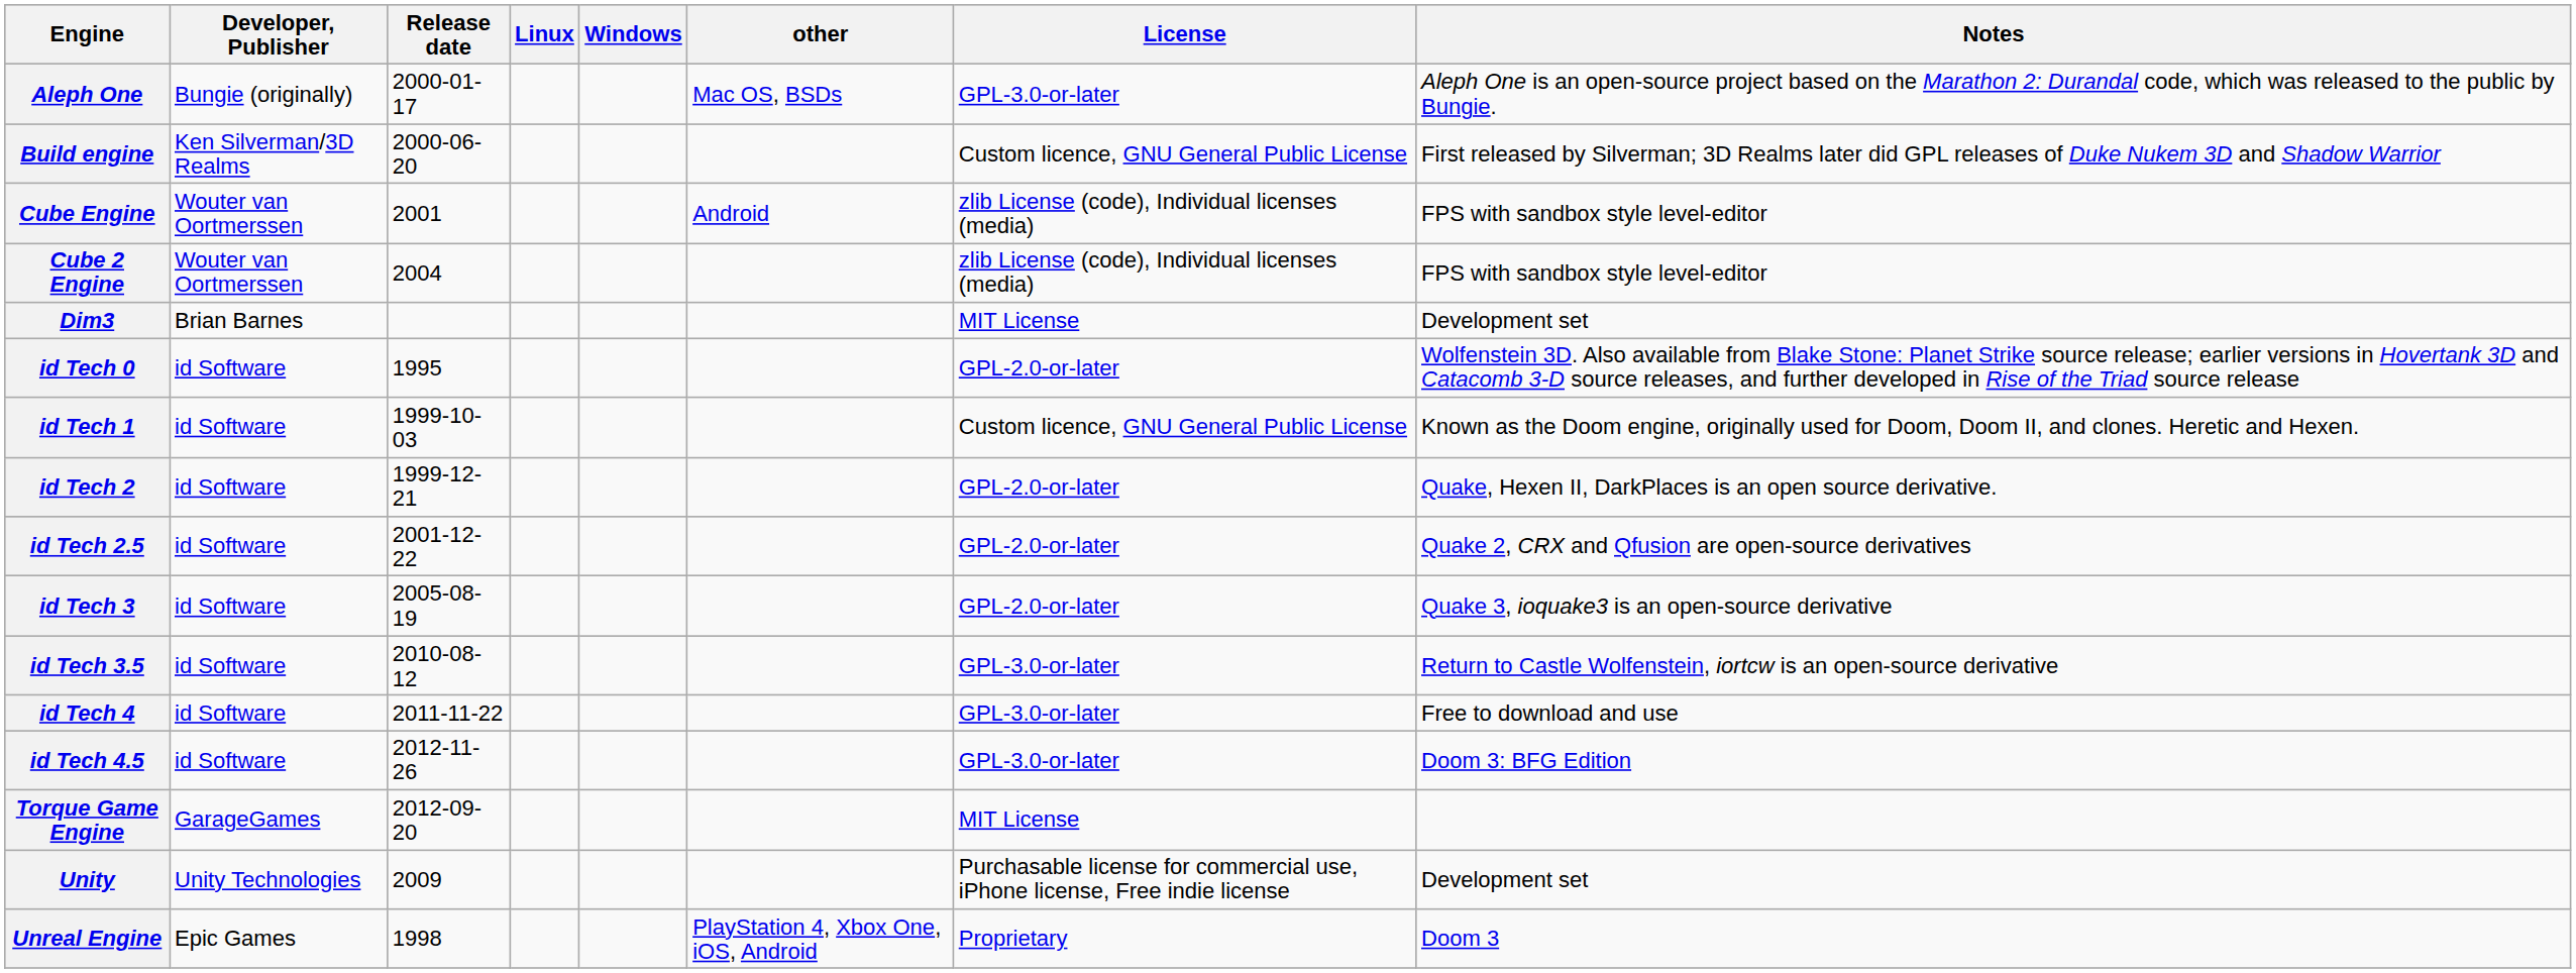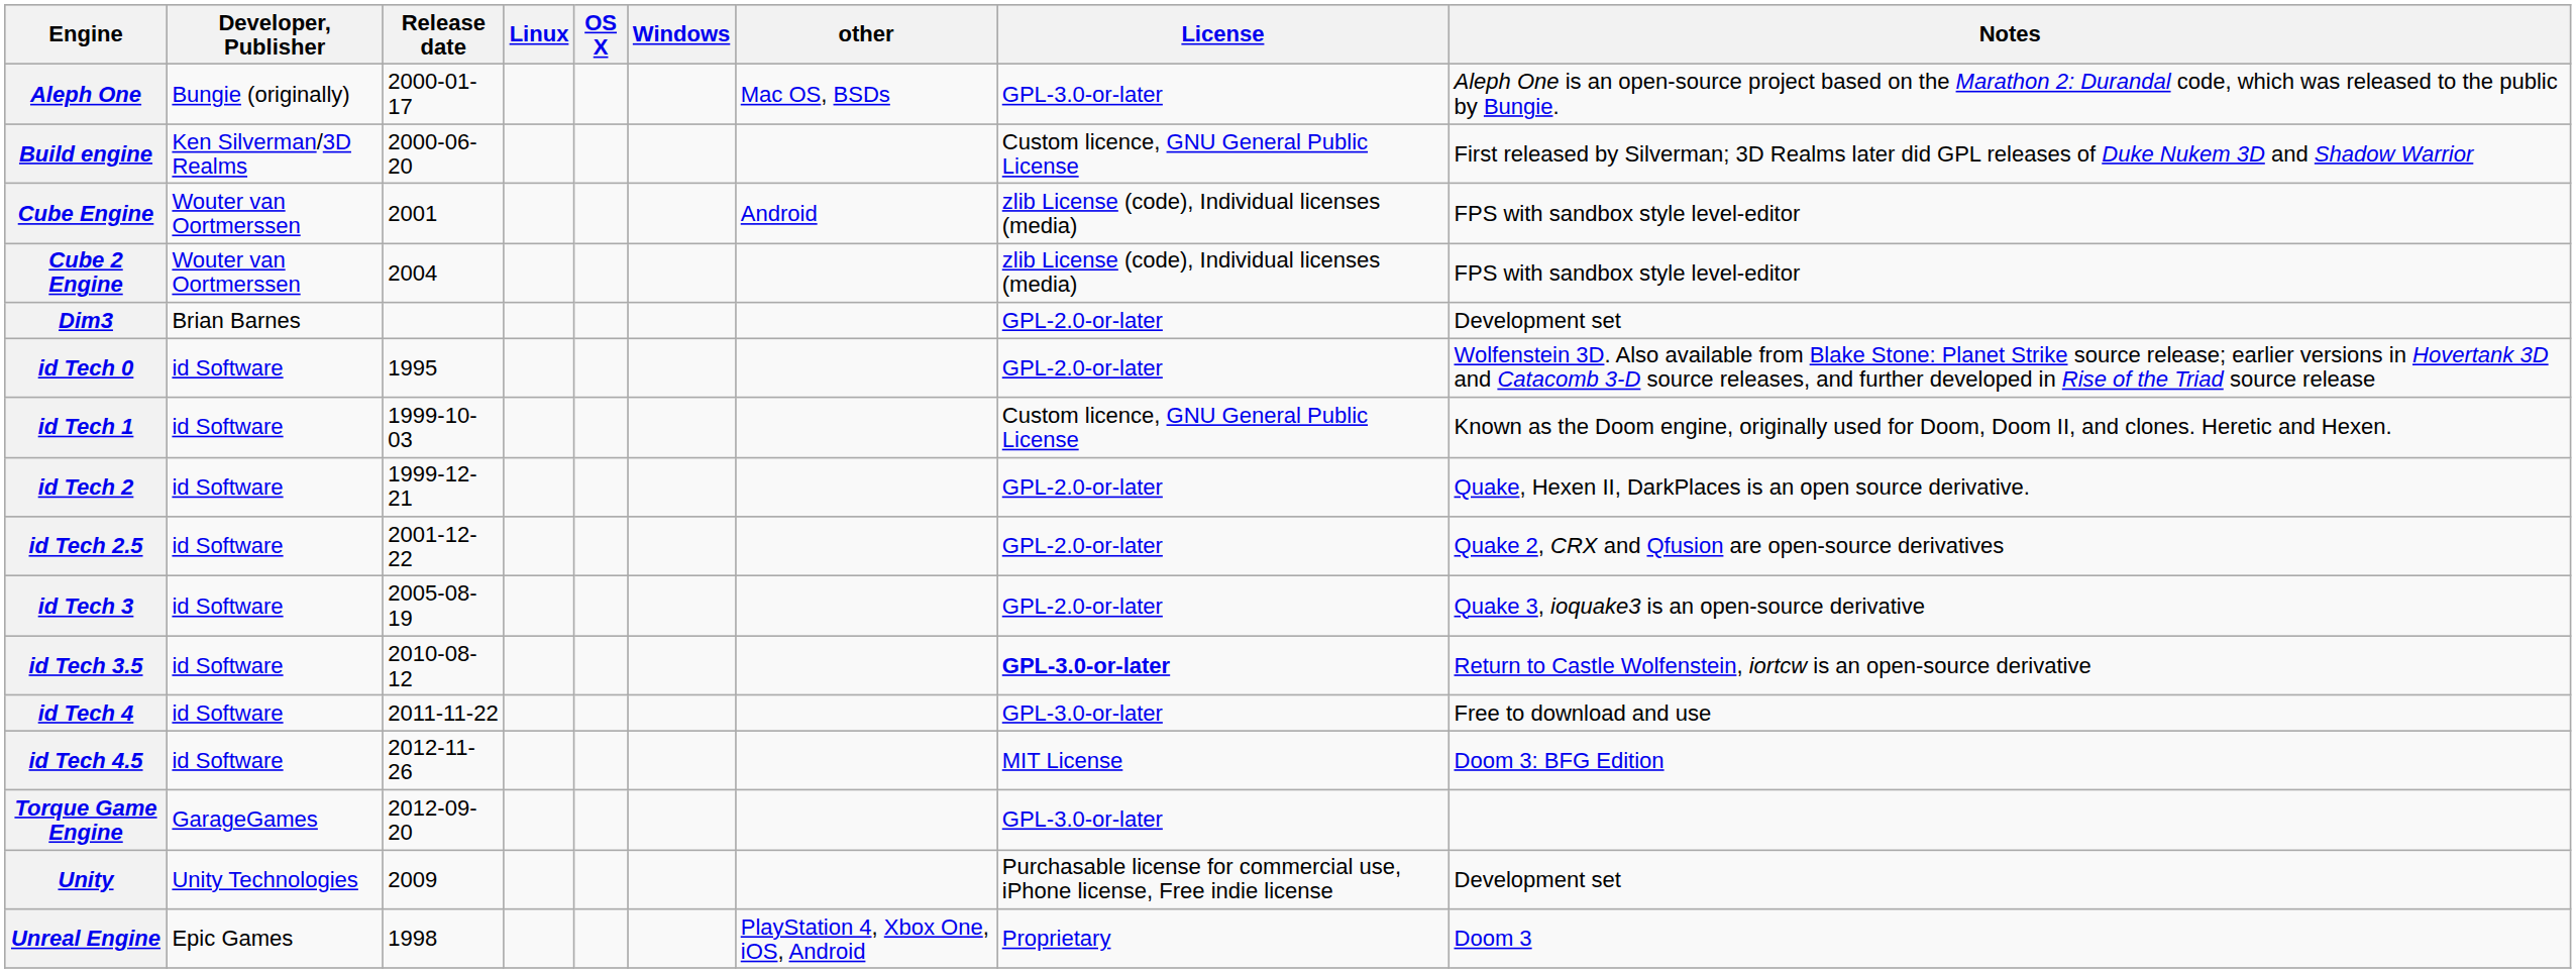+ column: OS X
Dim3 | License: MIT License -> GPL-2.0-or-later
id Tech 3.5 | License: normal -> bold
id Tech 4.5 | License: GPL-3.0-or-later -> MIT License
Torque Game Engine | License: MIT License -> GPL-3.0-or-later
